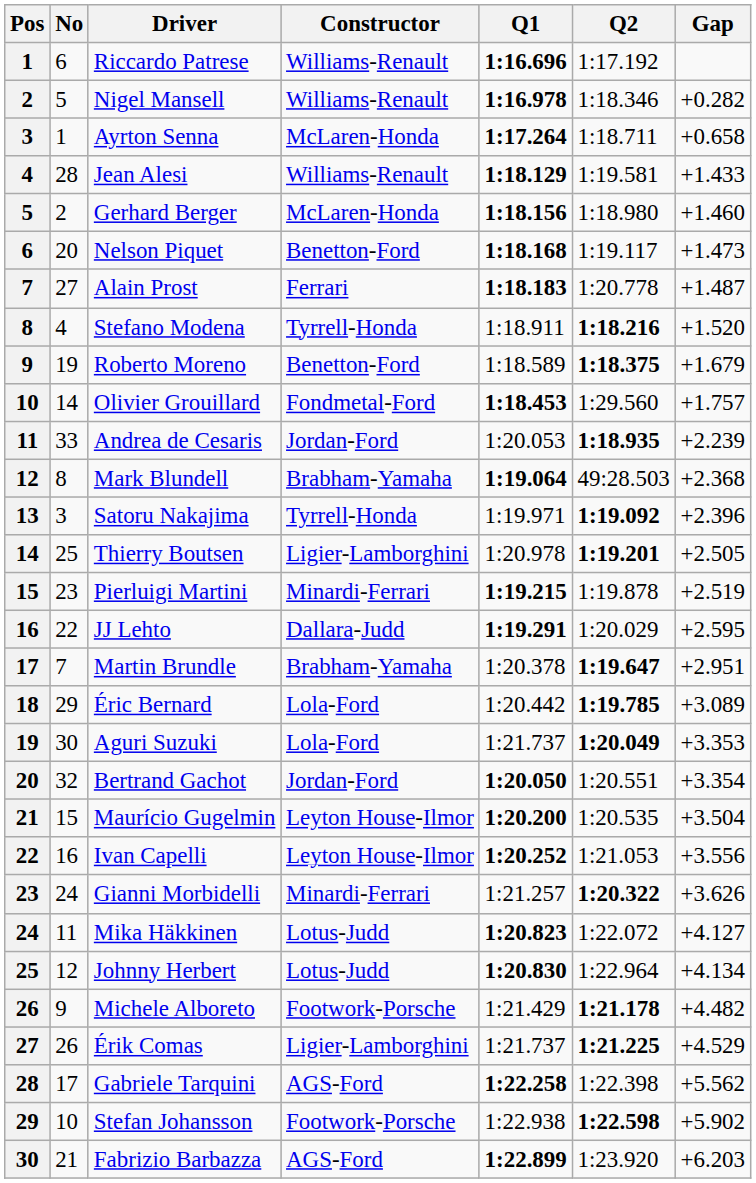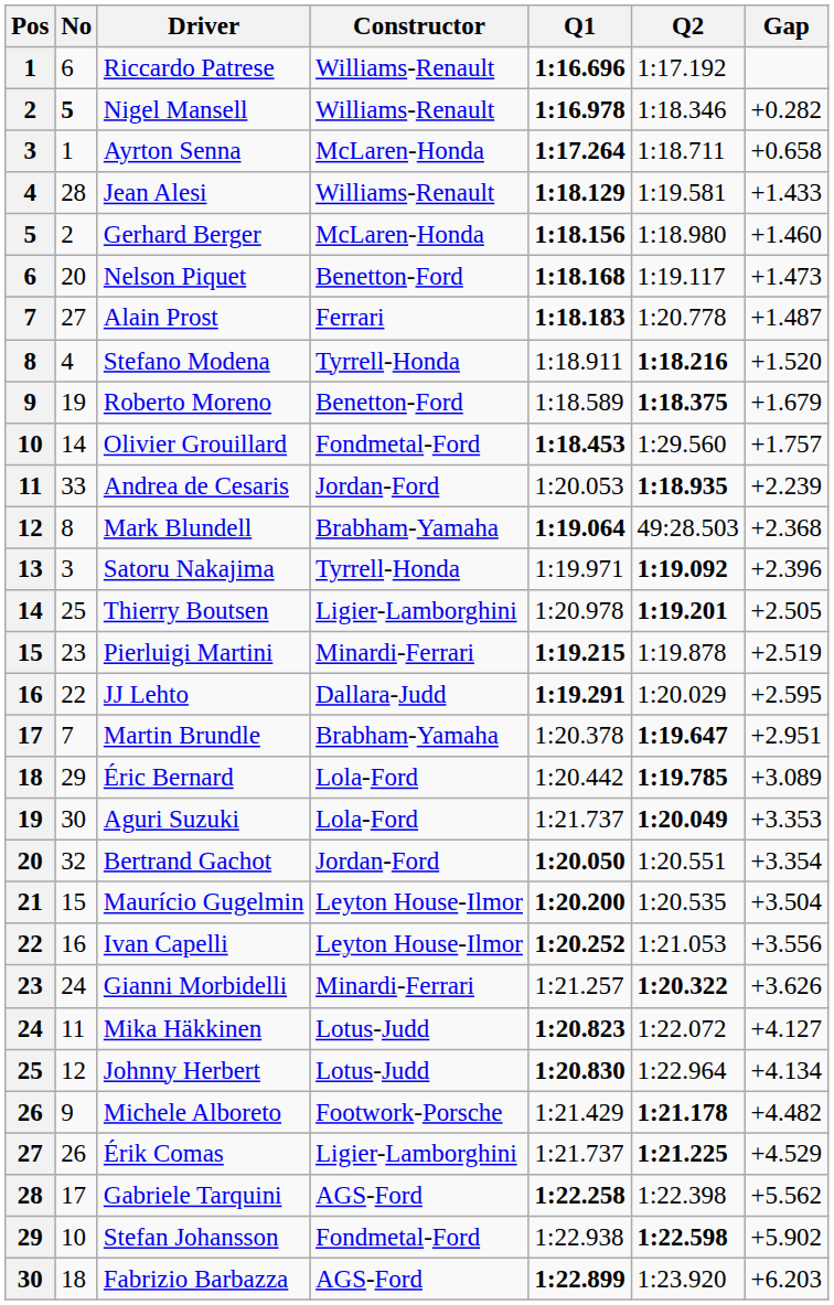Nigel Mansell | No: normal -> bold
Stefan Johansson | Constructor: Footwork-Porsche -> Fondmetal-Ford
Fabrizio Barbazza | No: 21 -> 18
